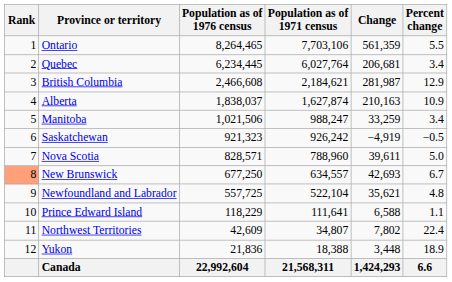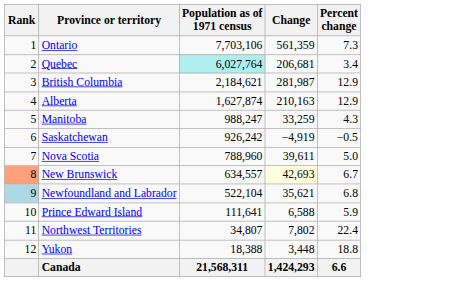- column: Population as of 1976 census | 8,264,465 | 6,234,445 | 2,466,608 | 1,838,037 | 1,021,506 | 921,323 | 828,571 | 677,250 | 557,725 | 118,229 | 42,609 | 21,836 | 22,992,604
Ontario | Percent change: 5.5 -> 7.3
Quebec | Population as of 1971 census: no background -> paleturquoise background
Alberta | Percent change: 10.9 -> 12.9
Manitoba | Percent change: 3.4 -> 4.3
New Brunswick | Change: no background -> lightyellow background
Newfoundland and Labrador | Rank: no background -> lightblue background
Newfoundland and Labrador | Percent change: 4.8 -> 6.8
Prince Edward Island | Percent change: 1.1 -> 5.9
Yukon | Percent change: 18.9 -> 18.8
